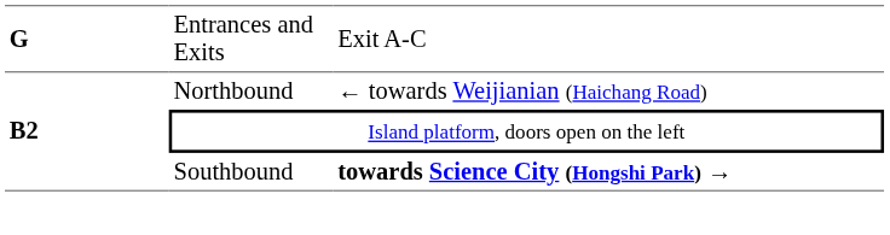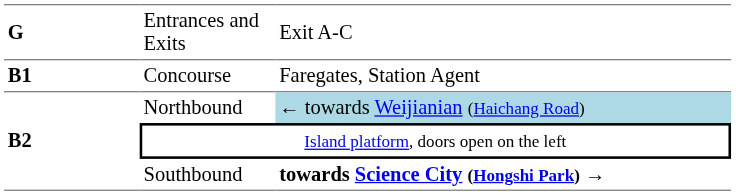+ row: B1 | Concourse | Faregates, Station Agent
Northbound | column 3: no background -> lightblue background
